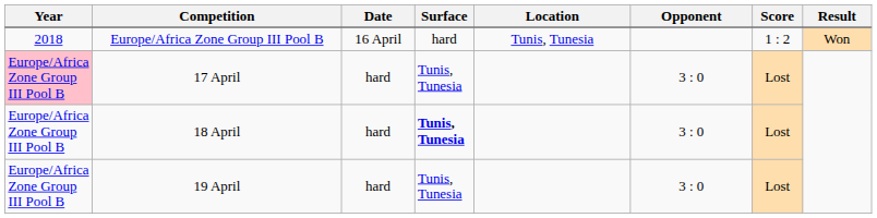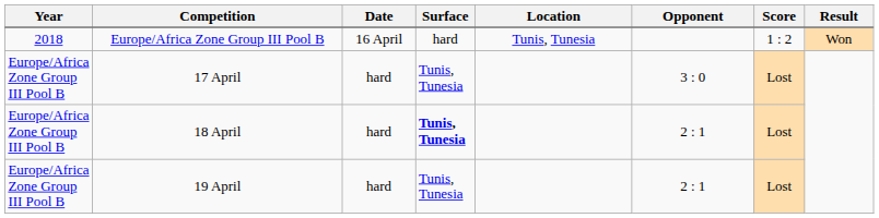17 April | Year: pink background -> no background
18 April | Opponent: 3 : 0 -> 2 : 1
19 April | Opponent: 3 : 0 -> 2 : 1
